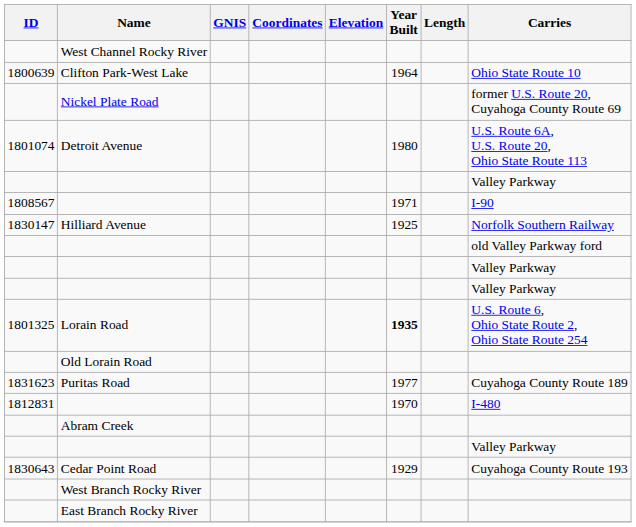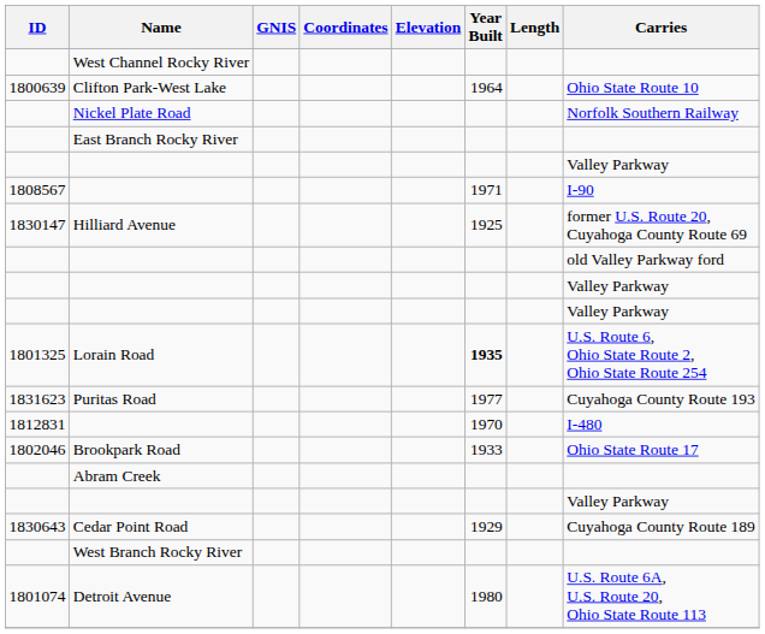Nickel Plate Road | Carries: former U.S. Route 20, Cuyahoga County Route 69 -> Norfolk Southern Railway
rows swapped: Detroit Avenue <-> East Branch Rocky River
Hilliard Avenue | Carries: Norfolk Southern Railway -> former U.S. Route 20, Cuyahoga County Route 69
- row: Old Lorain Road
Puritas Road | Carries: Cuyahoga County Route 189 -> Cuyahoga County Route 193
+ row: 1802046 | Brookpark Road | 1933 | Ohio State Route 17
Cedar Point Road | Carries: Cuyahoga County Route 193 -> Cuyahoga County Route 189
